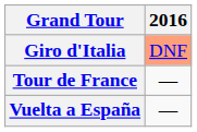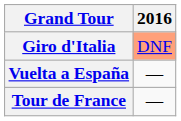rows swapped: Tour de France <-> Vuelta a España
